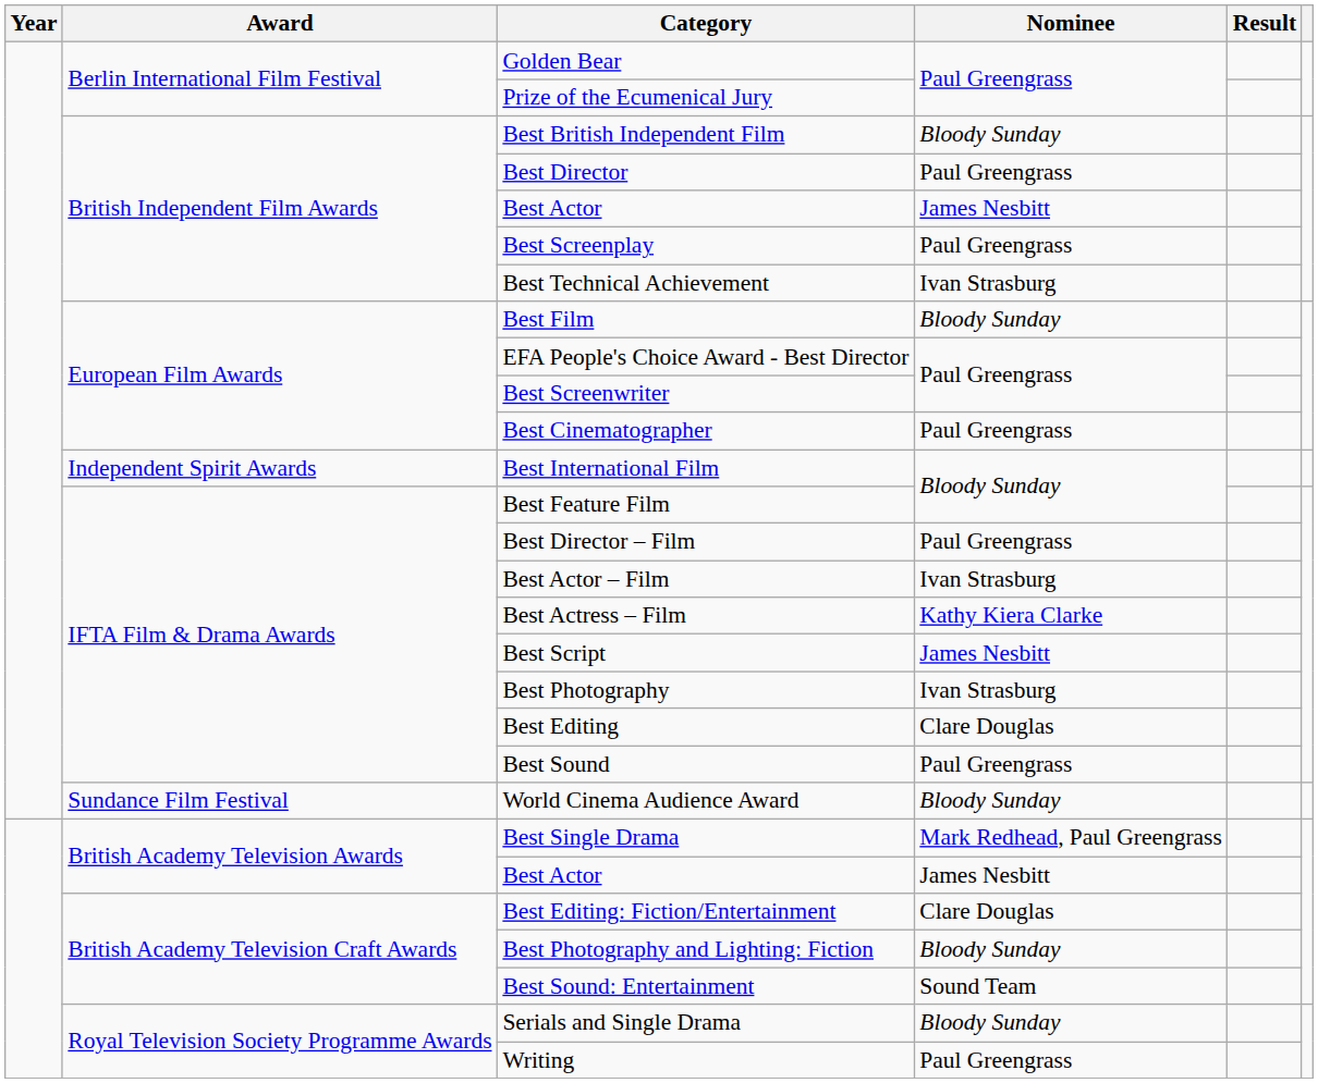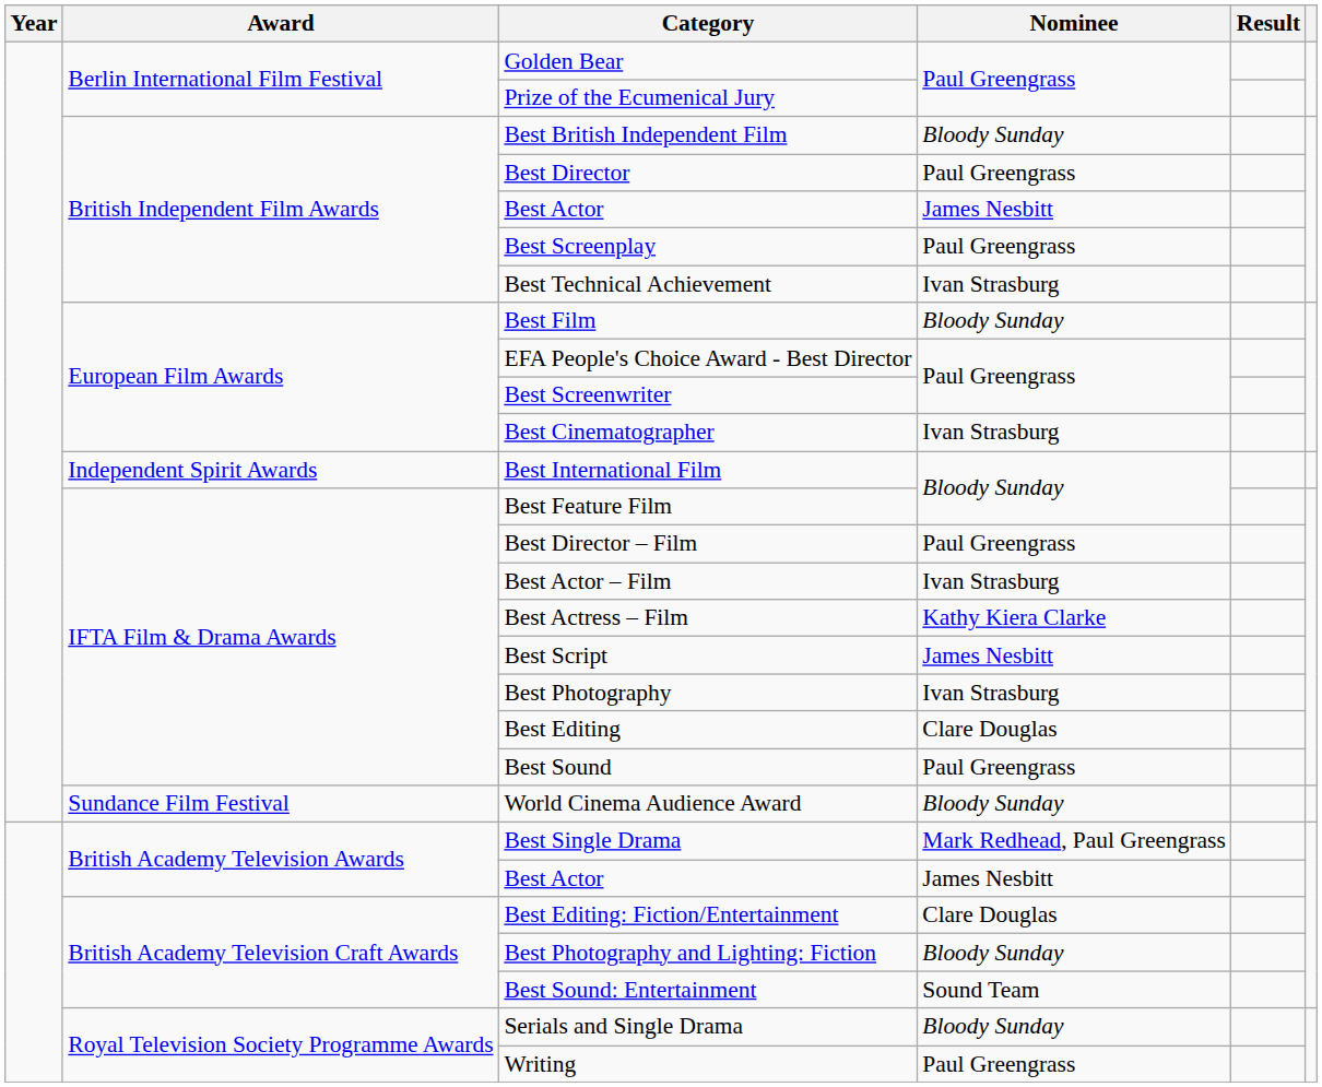Best Cinematographer | Nominee: Paul Greengrass -> Ivan Strasburg
